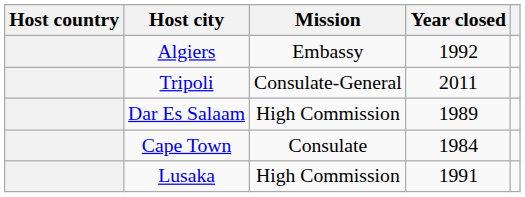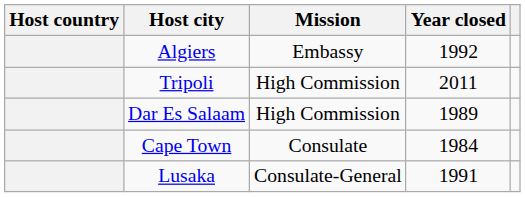Tripoli | Mission: Consulate-General -> High Commission
Lusaka | Mission: High Commission -> Consulate-General
